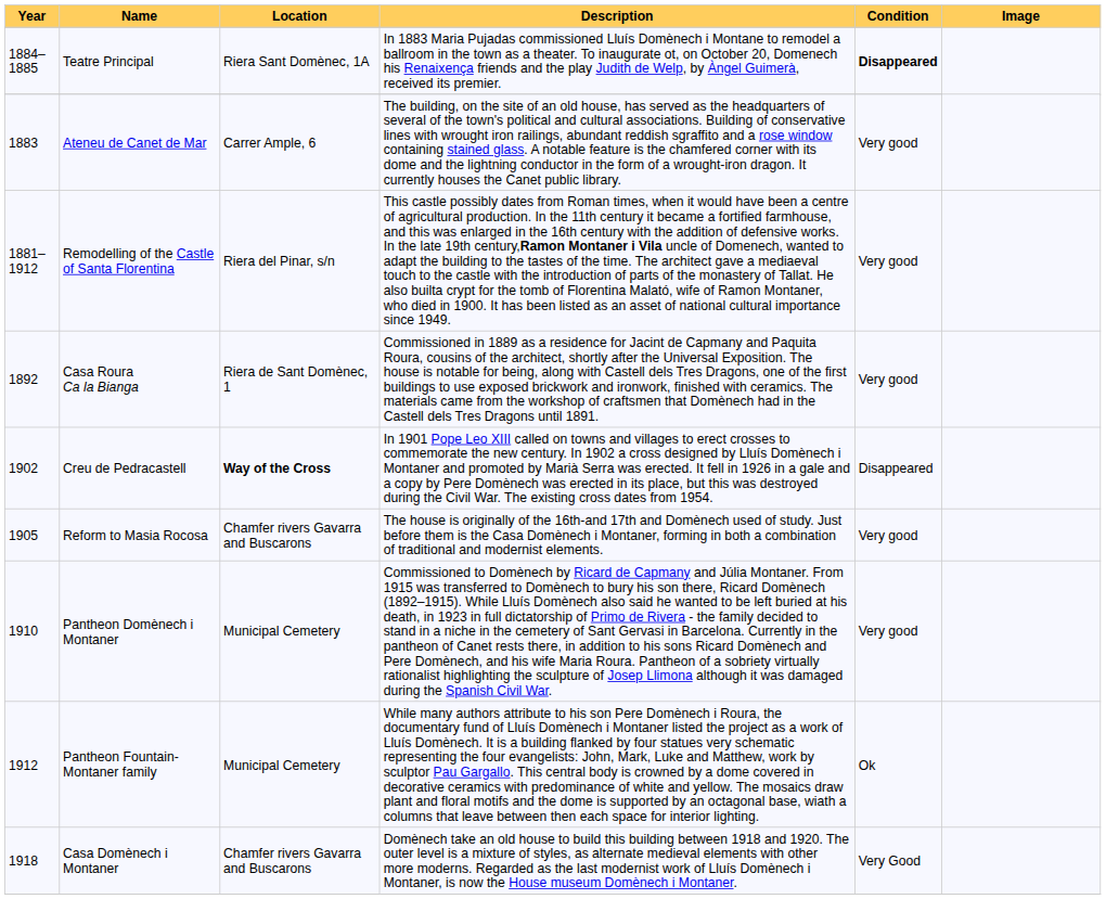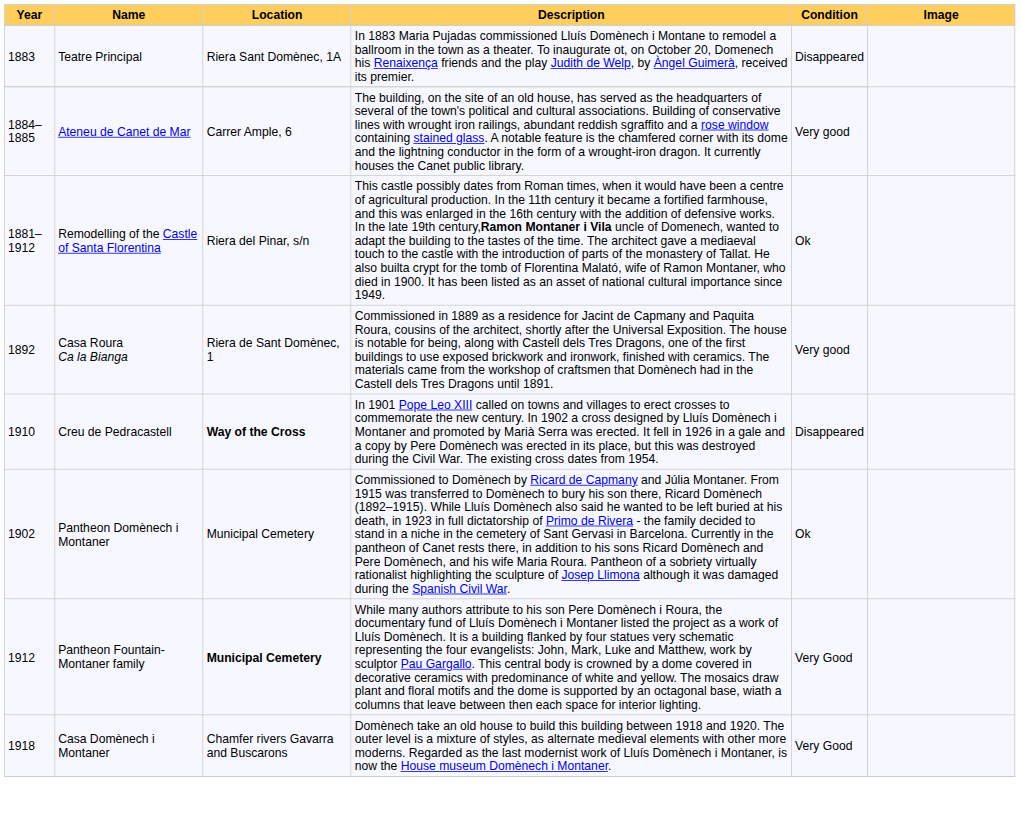Teatre Principal | Year: 1884–1885 -> 1883
Teatre Principal | Condition: bold -> normal
Ateneu de Canet de Mar | Year: 1883 -> 1884–1885
Remodelling of the Castle of Santa Florentina | Condition: Very good -> Ok
Creu de Pedracastell | Year: 1902 -> 1910
- row: 1905 | Reform to Masia Rocosa | Chamfer rivers Gavarra and Buscarons | The house is originally of the 16th-and 17th and Domènech used of study. Just before them is the Casa Domènech i Montaner, forming in both a combination of traditional and modernist elements. | Very good
Pantheon Domènech i Montaner | Year: 1910 -> 1902
Pantheon Domènech i Montaner | Condition: Very good -> Ok
Pantheon Fountain-Montaner family | Location: normal -> bold
Pantheon Fountain-Montaner family | Condition: Ok -> Very Good
